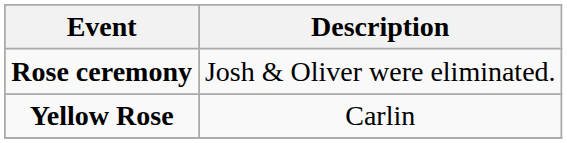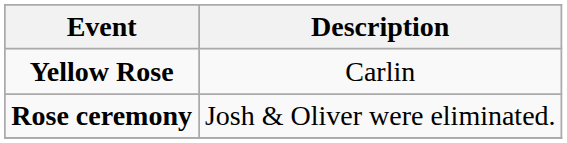rows swapped: Yellow Rose <-> Rose ceremony
